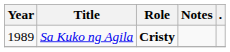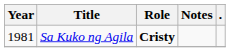Sa Kuko ng Agila | Year: 1989 -> 1981
